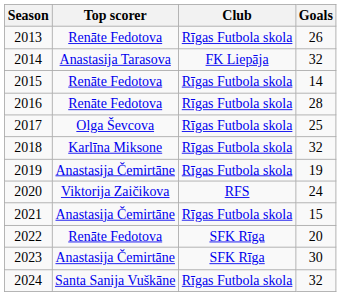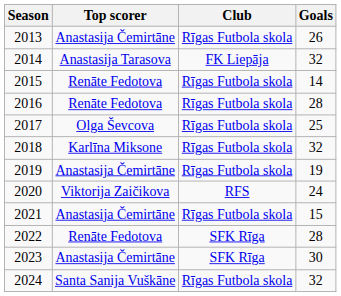2013 | Top scorer: Renāte Fedotova -> Anastasija Čemirtāne
2022 | Goals: 20 -> 28
